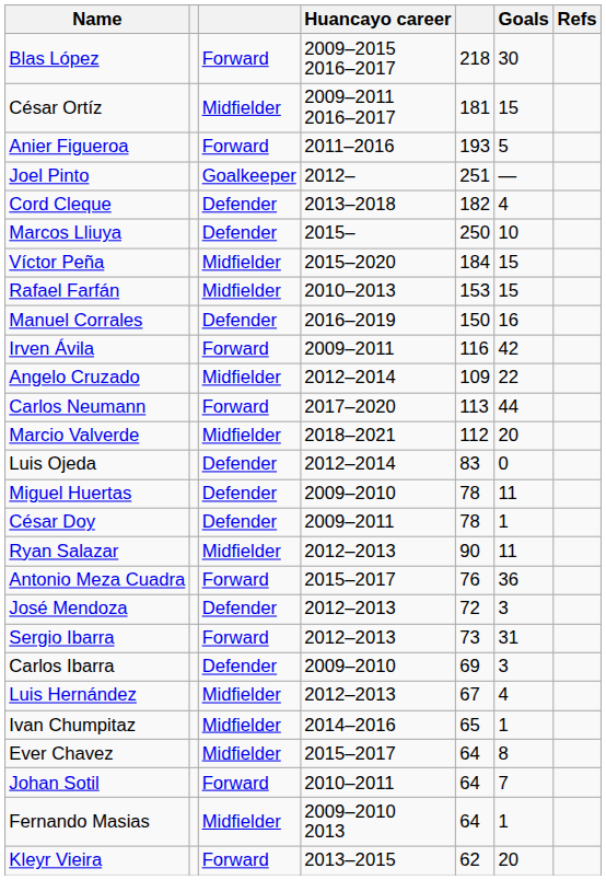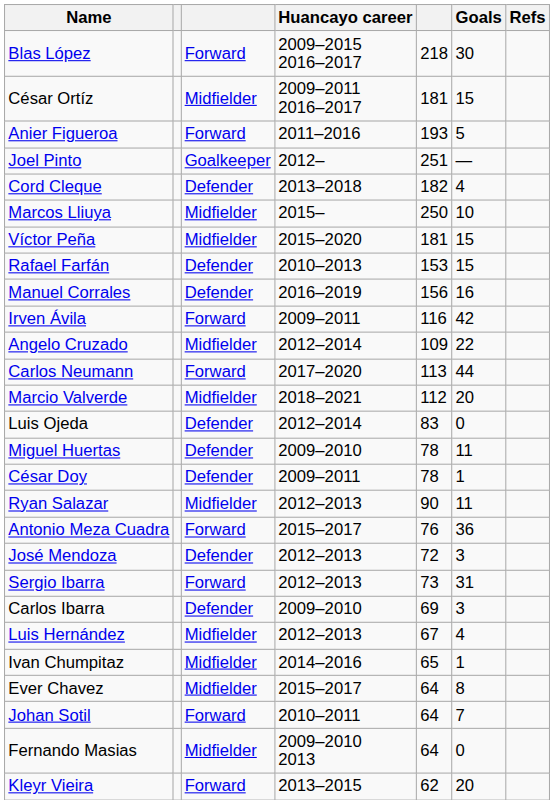Marcos Lliuya | column 3: Defender -> Midfielder
Víctor Peña | column 5: 184 -> 181
Rafael Farfán | column 3: Midfielder -> Defender
Manuel Corrales | column 5: 150 -> 156
Fernando Masias | Goals: 1 -> 0
